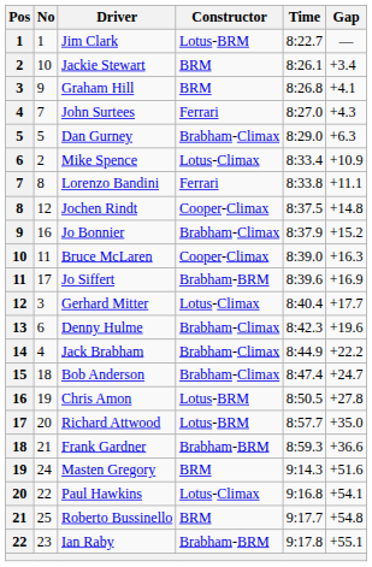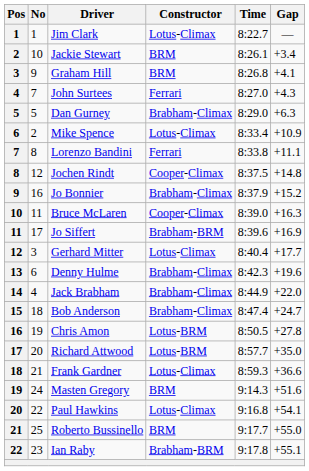Jim Clark | Constructor: Lotus-BRM -> Lotus-Climax
Jack Brabham | Gap: +22.2 -> +22.0
Frank Gardner | Constructor: Brabham-BRM -> Lotus-Climax
Roberto Bussinello | Gap: +54.8 -> +55.0
